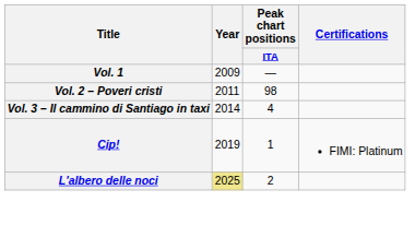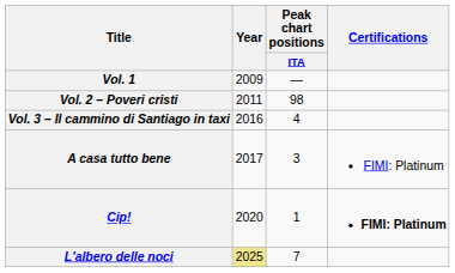Vol. 3 – Il cammino di Santiago in taxi | Year: 2014 -> 2016
+ row: A casa tutto bene | 2017 | 3 | FIMI: Platinum
Cip! | Year: 2019 -> 2020
Cip! | Certifications: normal -> bold
L'albero delle noci | Peak chart positions / ITA: 2 -> 7
